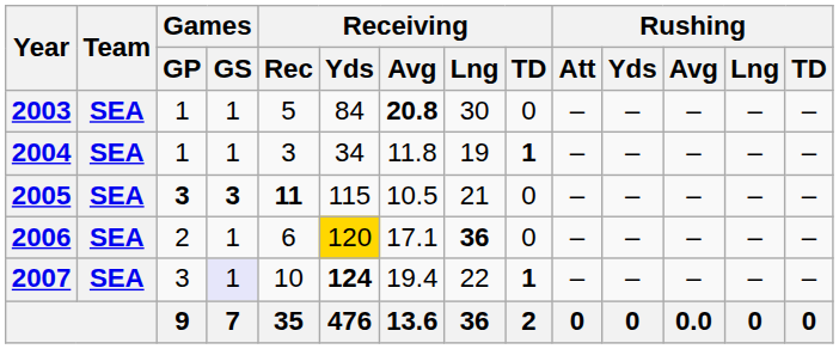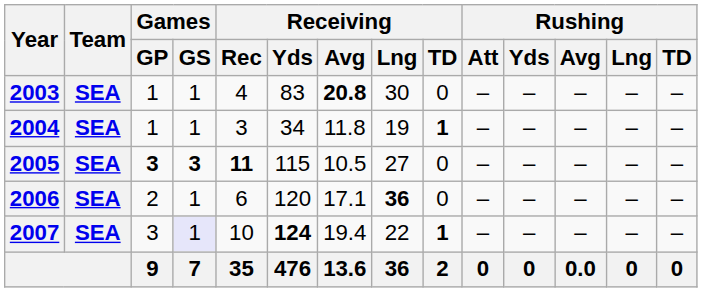2003 | Receiving / Rec: 5 -> 4
2003 | Receiving / Yds: 84 -> 83
2005 | Receiving / Lng: 21 -> 27
2006 | Receiving / Yds: gold background -> no background
